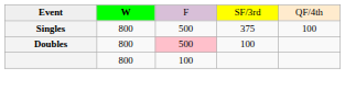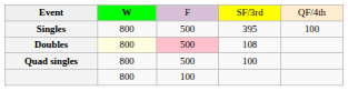Singles | column 4: 375 -> 395
Doubles | column 2: no background -> lightyellow background
Doubles | column 4: 100 -> 108
+ row: Quad singles | 800 | 500 | 100
